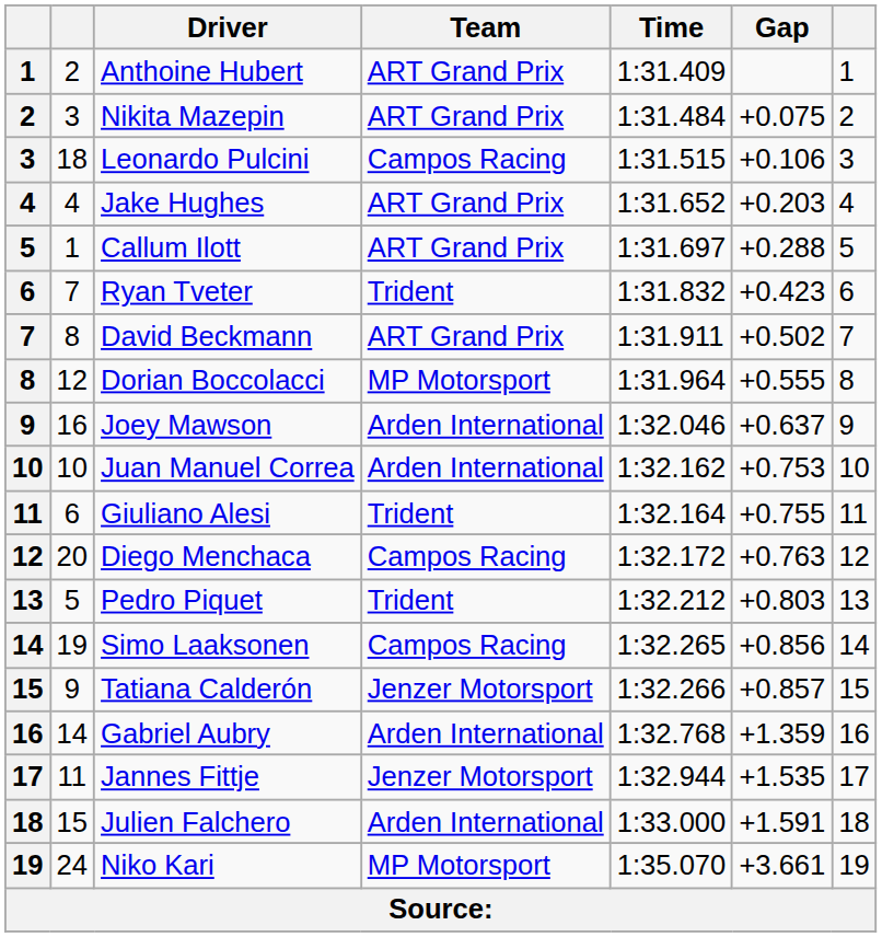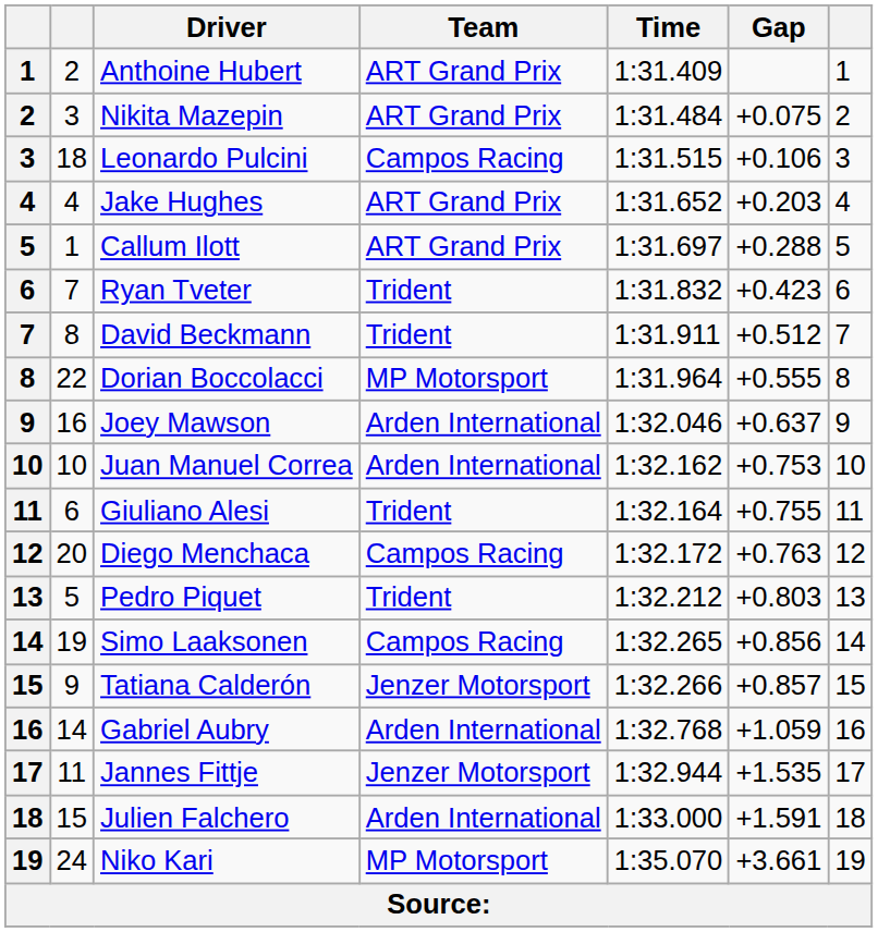David Beckmann | Team: ART Grand Prix -> Trident
David Beckmann | Gap: +0.502 -> +0.512
Dorian Boccolacci | column 2: 12 -> 22
Gabriel Aubry | Gap: +1.359 -> +1.059
